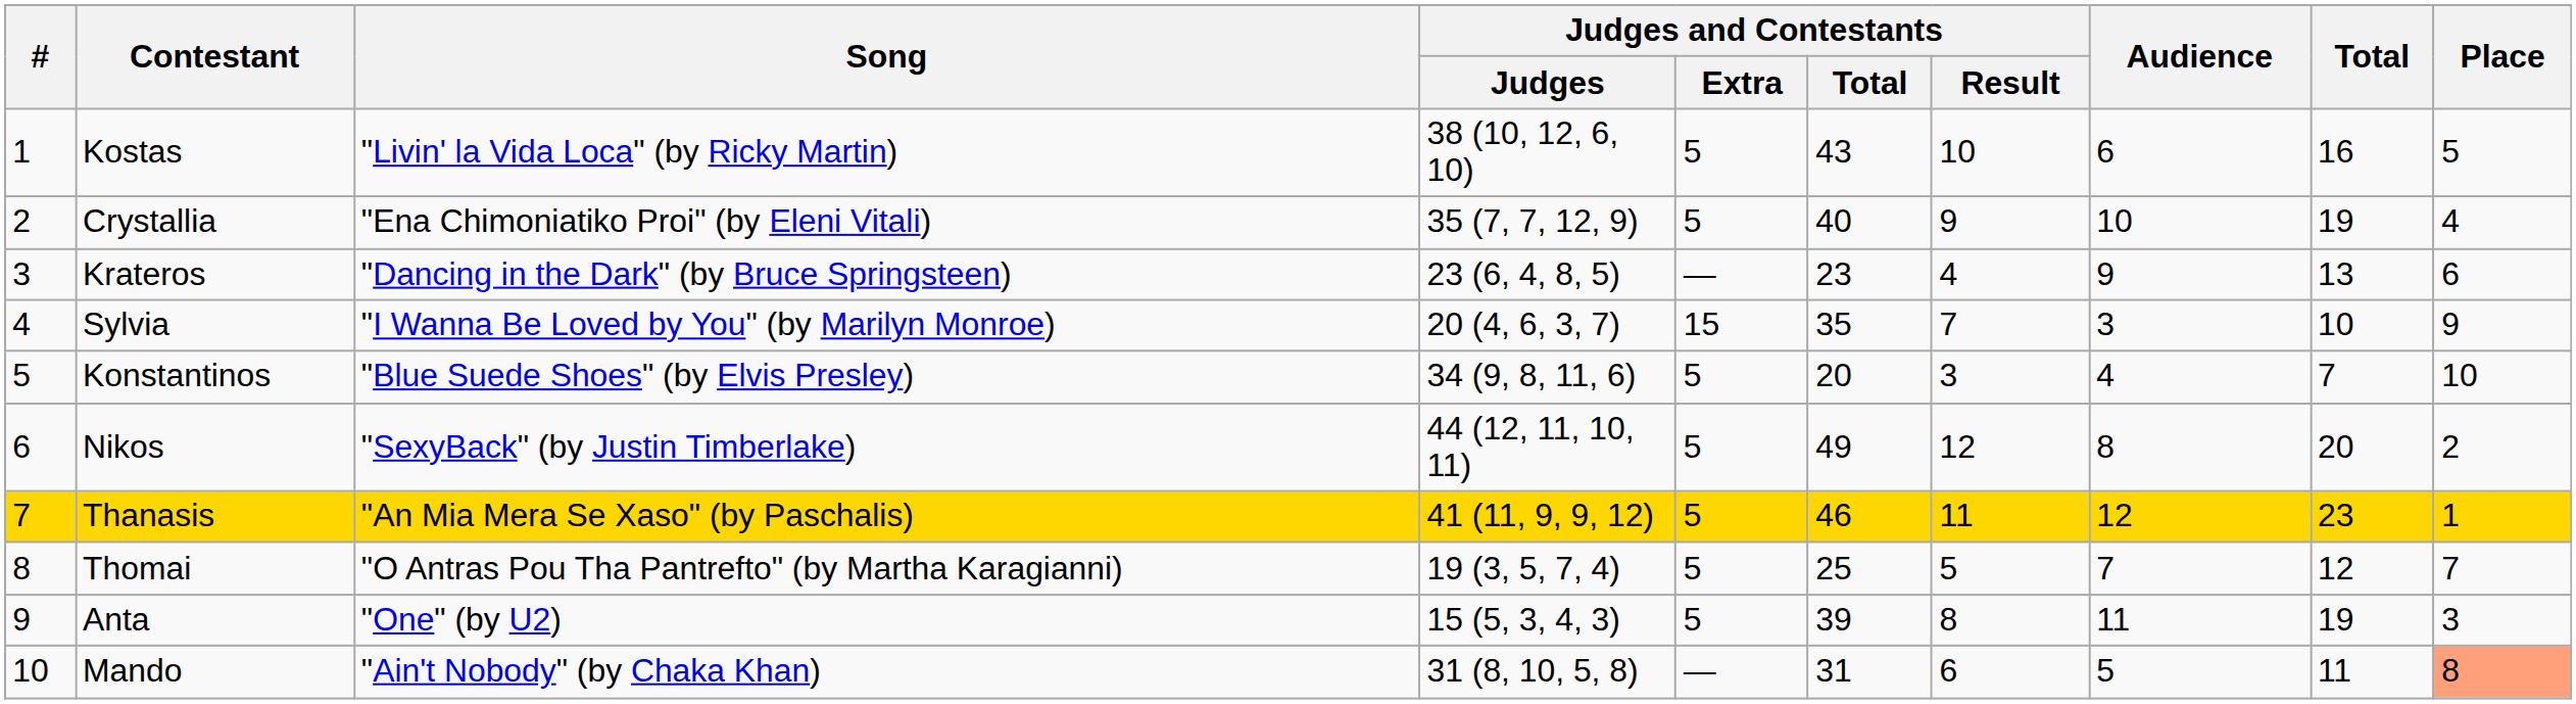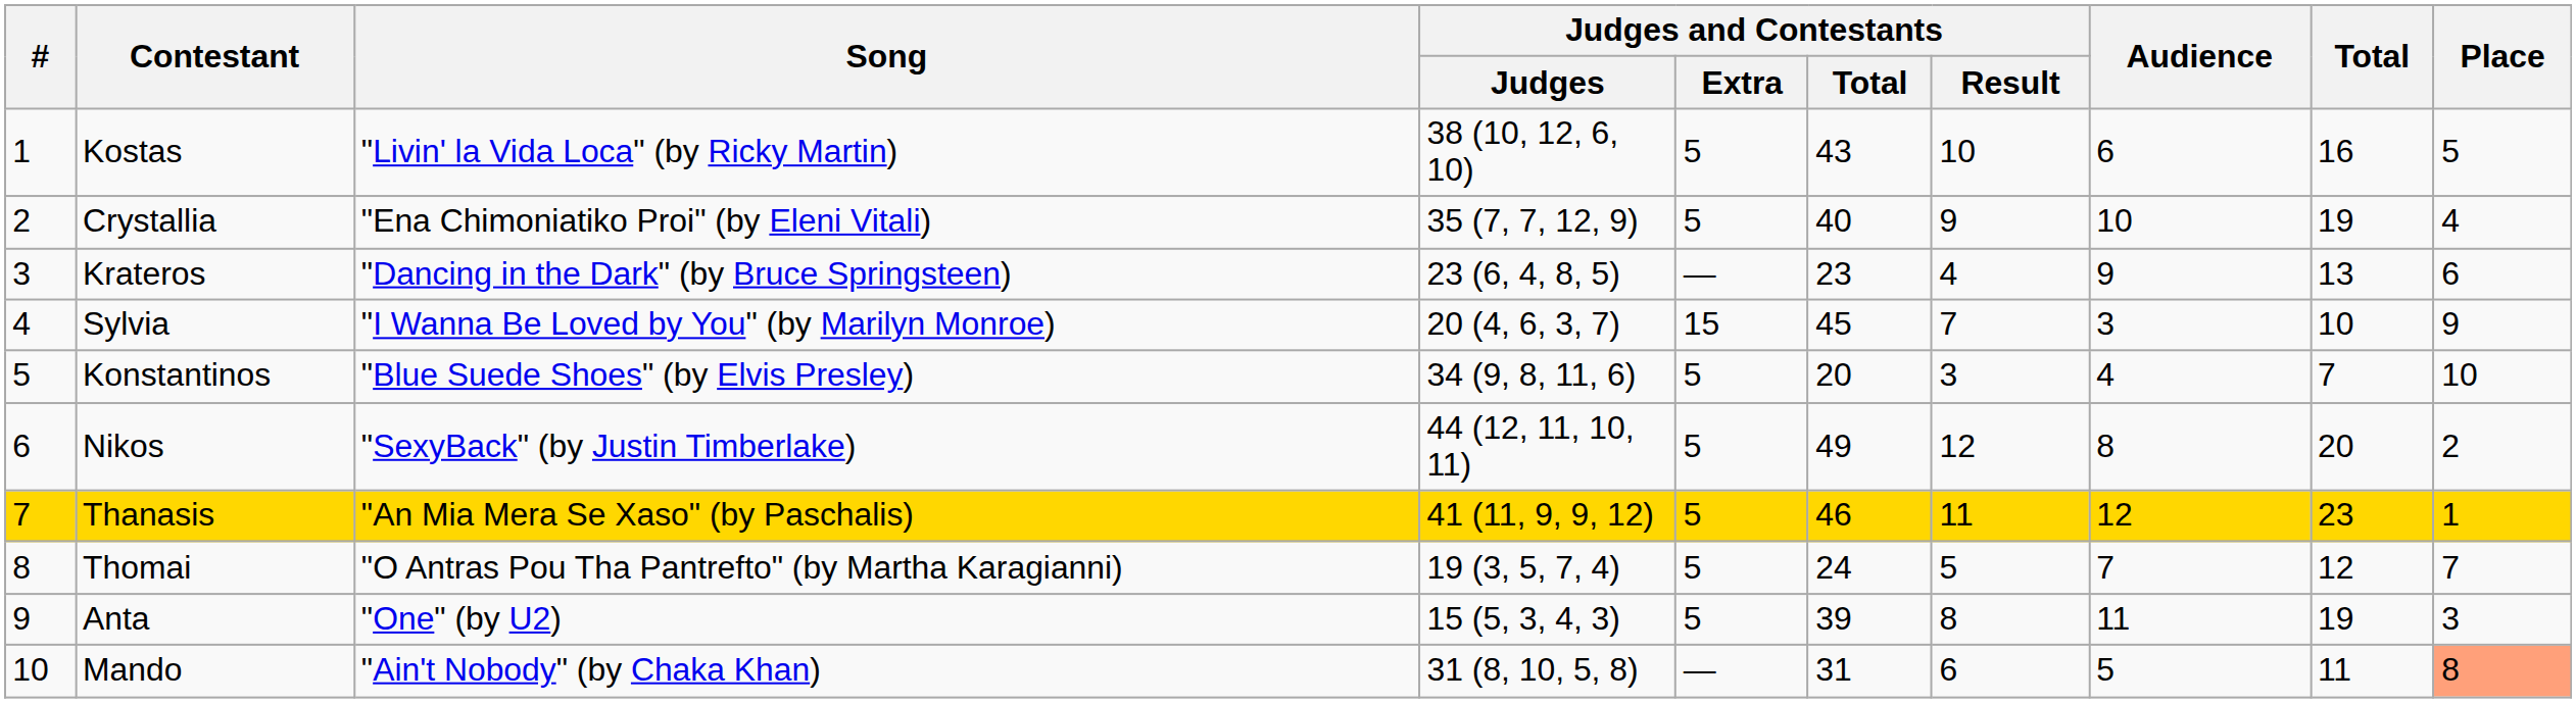Sylvia | Judges and Contestants / Total: 35 -> 45
Thomai | Judges and Contestants / Total: 25 -> 24
